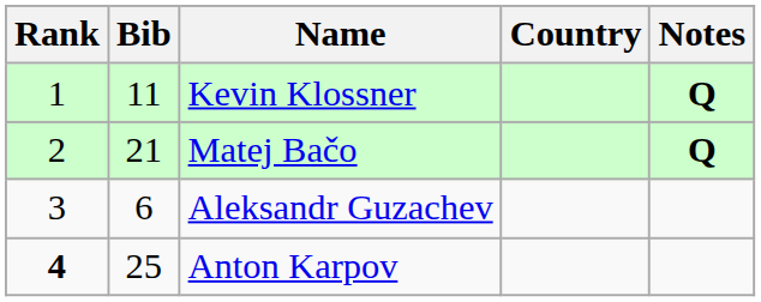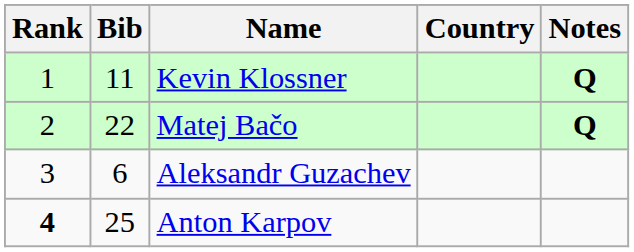Matej Bačo | Bib: 21 -> 22
